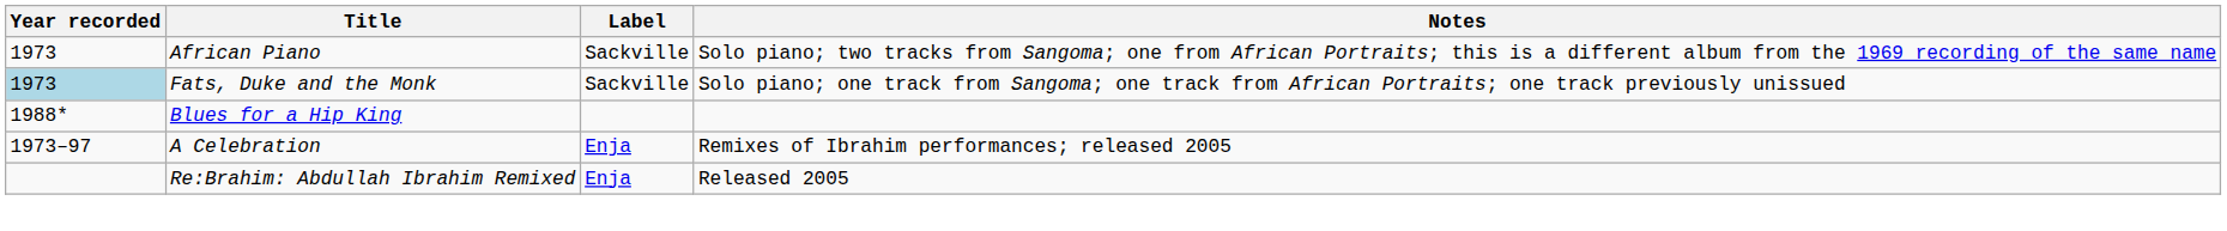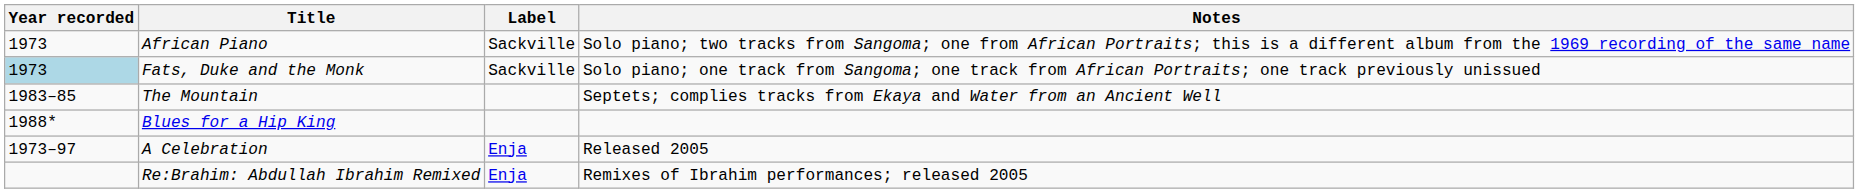+ row: 1983–85 | The Mountain | Septets; complies tracks from Ekaya and Water from an Ancient Well
A Celebration | Notes: Remixes of Ibrahim performances; released 2005 -> Released 2005
Re:Brahim: Abdullah Ibrahim Remixed | Notes: Released 2005 -> Remixes of Ibrahim performances; released 2005
